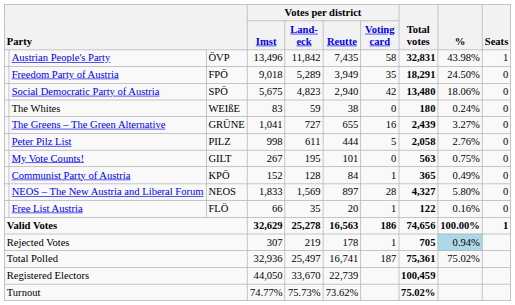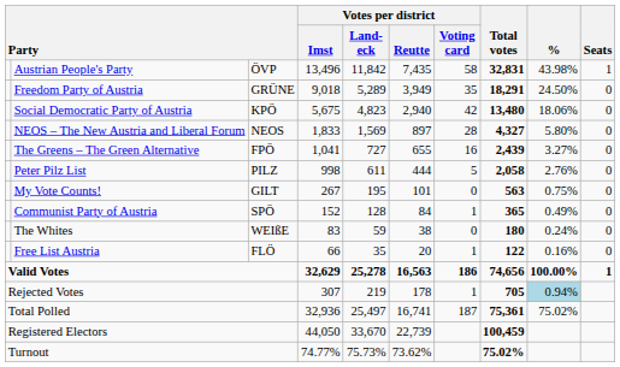Freedom Party of Austria | column 3: FPÖ -> GRÜNE
Social Democratic Party of Austria | column 3: SPÖ -> KPÖ
rows swapped: NEOS – The New Austria and Liberal Forum <-> The Whites
The Greens – The Green Alternative | column 3: GRÜNE -> FPÖ
Communist Party of Austria | column 3: KPÖ -> SPÖ
